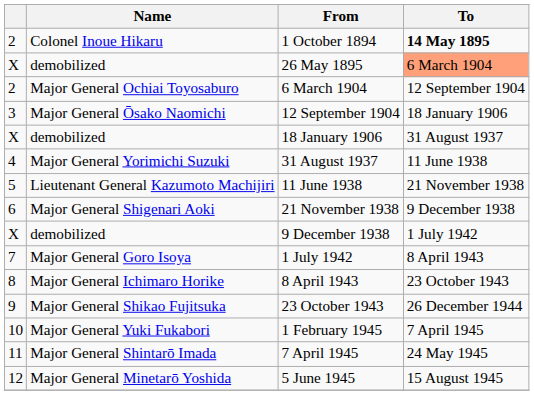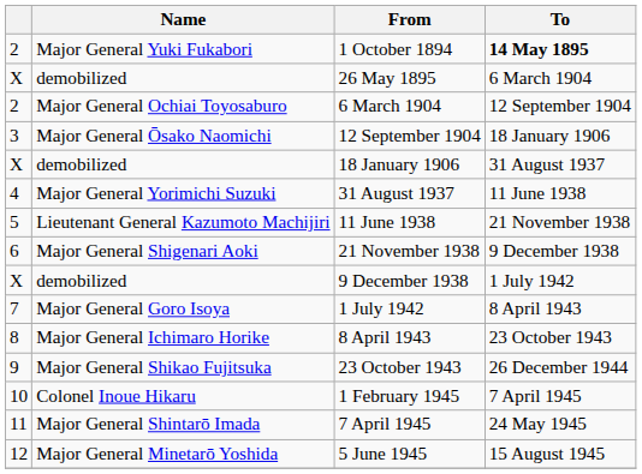1 October 1894 | Name: Colonel Inoue Hikaru -> Major General Yuki Fukabori
26 May 1895 | To: lightsalmon background -> no background
1 February 1945 | Name: Major General Yuki Fukabori -> Colonel Inoue Hikaru
